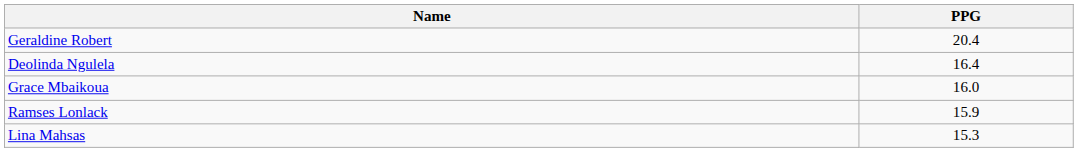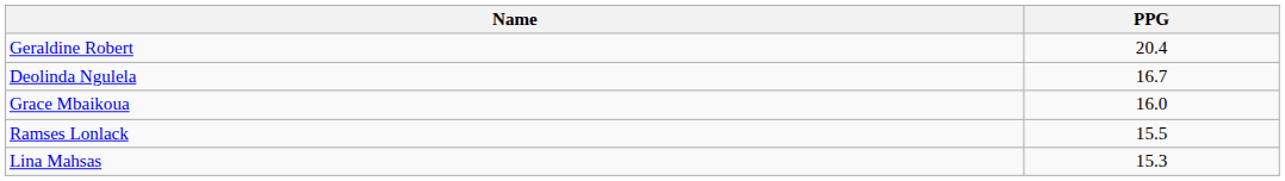Deolinda Ngulela | PPG: 16.4 -> 16.7
Ramses Lonlack | PPG: 15.9 -> 15.5
